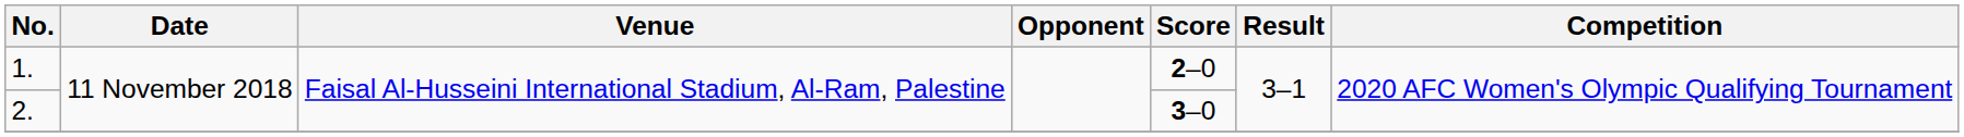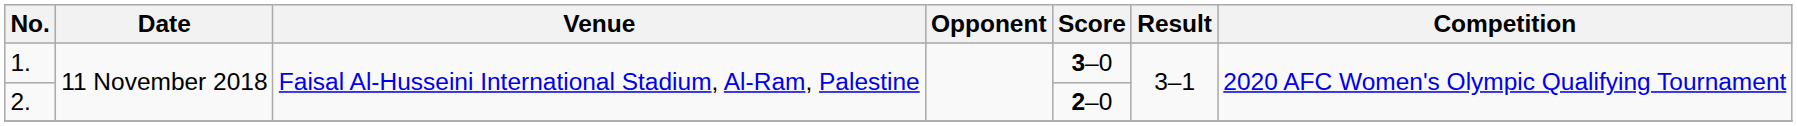1. | Score: 2–0 -> 3–0
2. | Score: 3–0 -> 2–0
